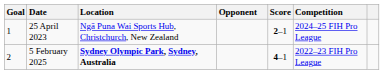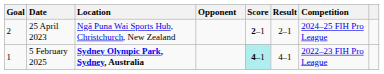+ column: Result | 2–1 | 4–1
25 April 2023 | Goal: 1 -> 2
5 February 2025 | Goal: 2 -> 1
5 February 2025 | Score: no background -> paleturquoise background
